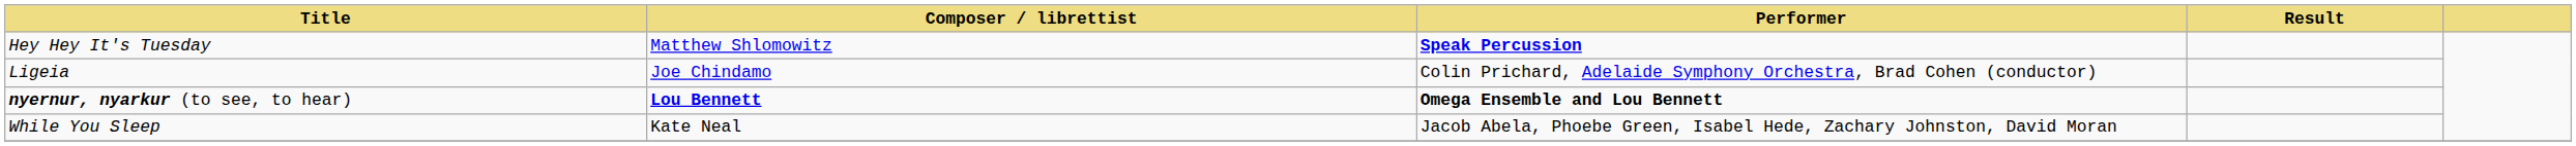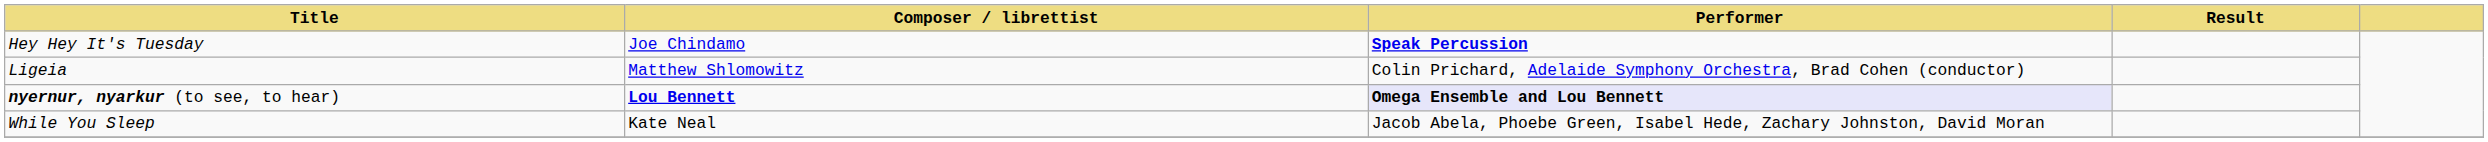Hey Hey It's Tuesday | Composer / librettist: Matthew Shlomowitz -> Joe Chindamo
Ligeia | Composer / librettist: Joe Chindamo -> Matthew Shlomowitz
nyernur, nyarkur (to see, to hear) | Performer: no background -> lavender background
